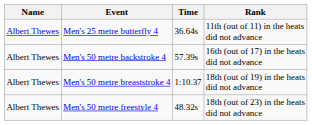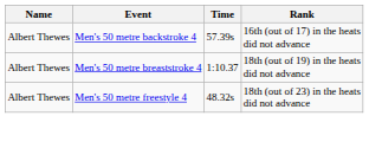- row: Albert Thewes | Men's 25 metre butterfly 4 | 36.64s | 11th (out of 11) in the heats did not advance
